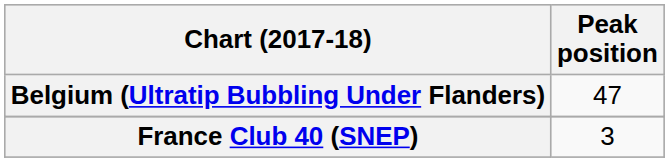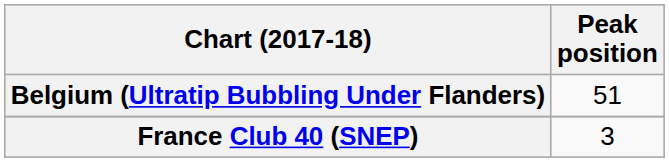Belgium (Ultratip Bubbling Under Flanders) | Peak position: 47 -> 51
